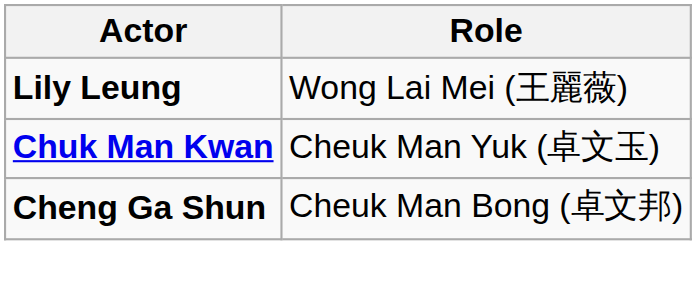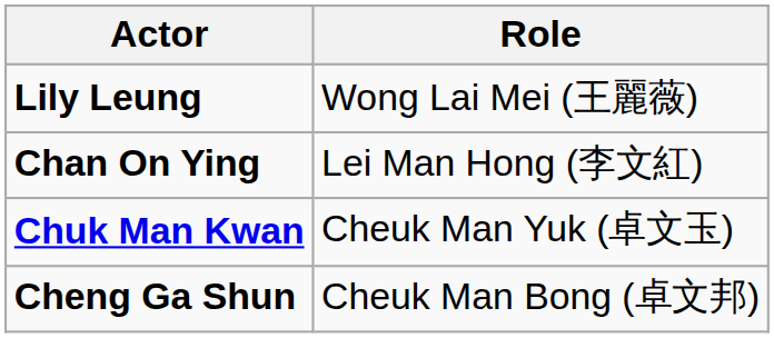+ row: Chan On Ying | Lei Man Hong (李文紅)
